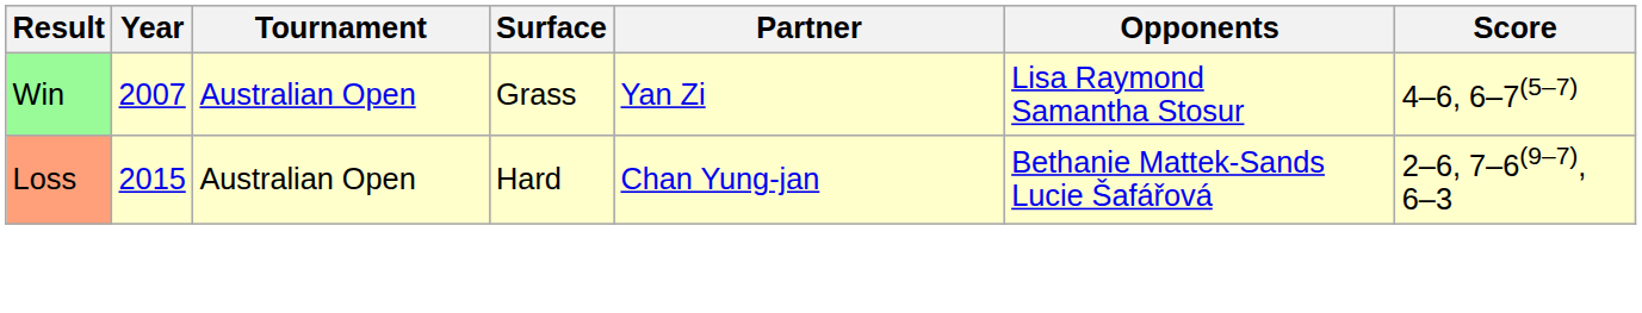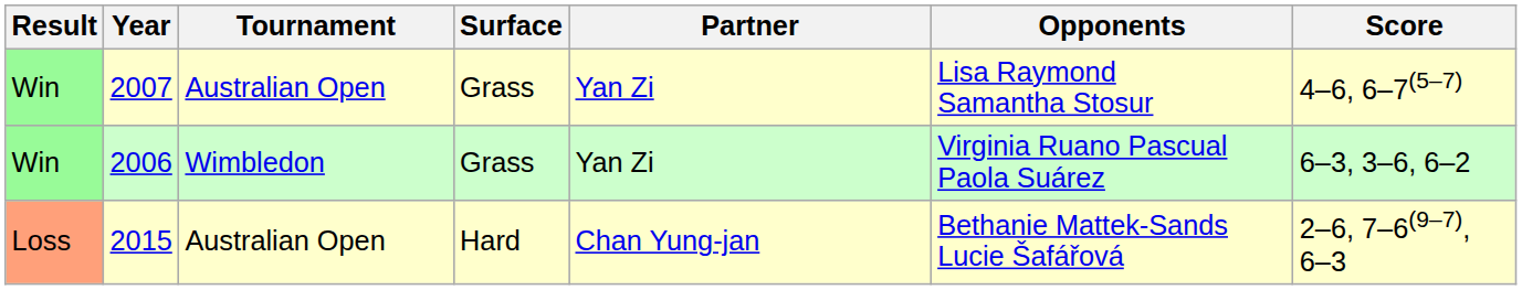+ row: Win | 2006 | Wimbledon | Grass | Yan Zi | Virginia Ruano Pascual Paola Suárez | 6–3, 3–6, 6–2
